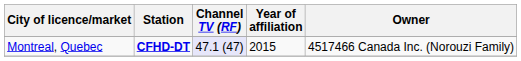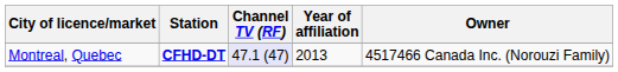Montreal, Quebec | Year of affiliation: 2015 -> 2013
